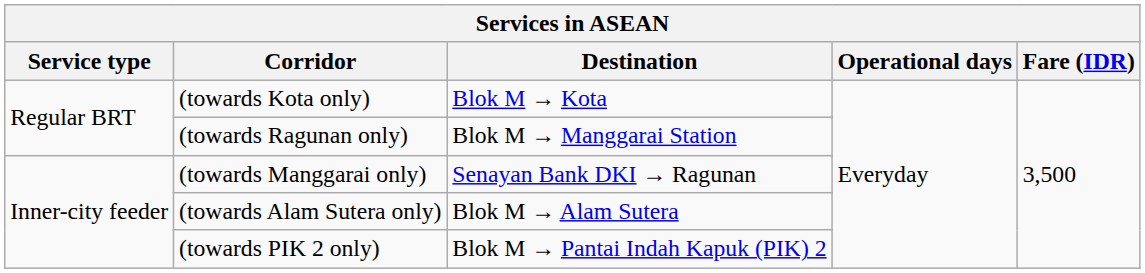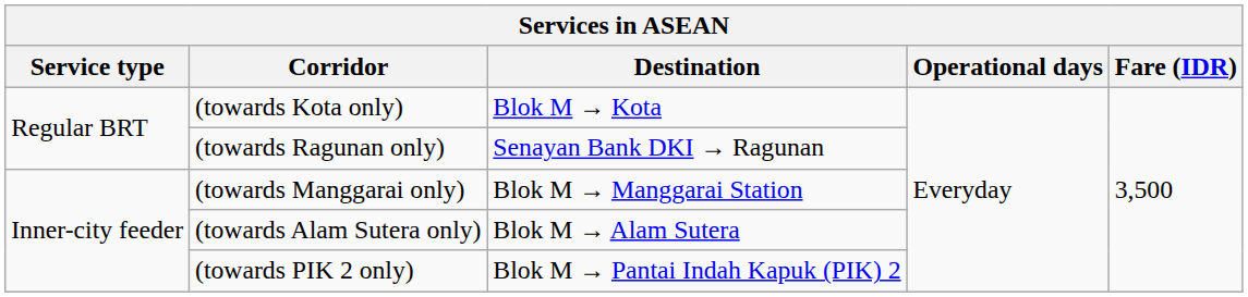(towards Ragunan only) | Destination: Blok M → Manggarai Station -> Senayan Bank DKI → Ragunan
(towards Manggarai only) | Destination: Senayan Bank DKI → Ragunan -> Blok M → Manggarai Station
